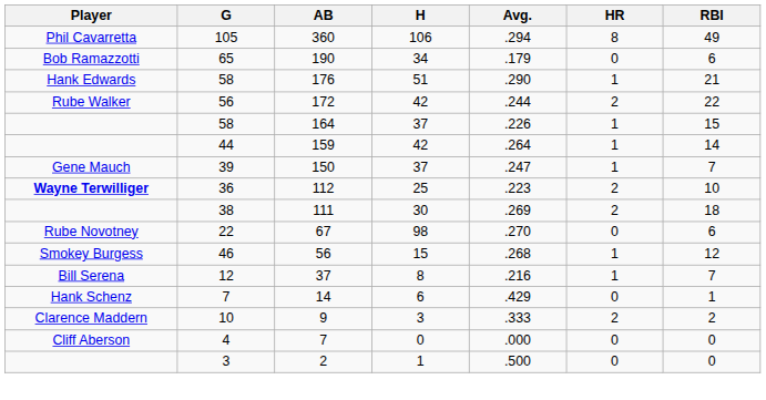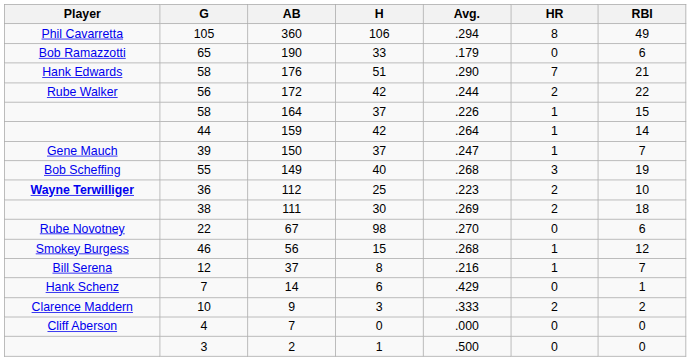190 | H: 34 -> 33
176 | HR: 1 -> 7
+ row: Bob Scheffing | 55 | 149 | 40 | .268 | 3 | 19
